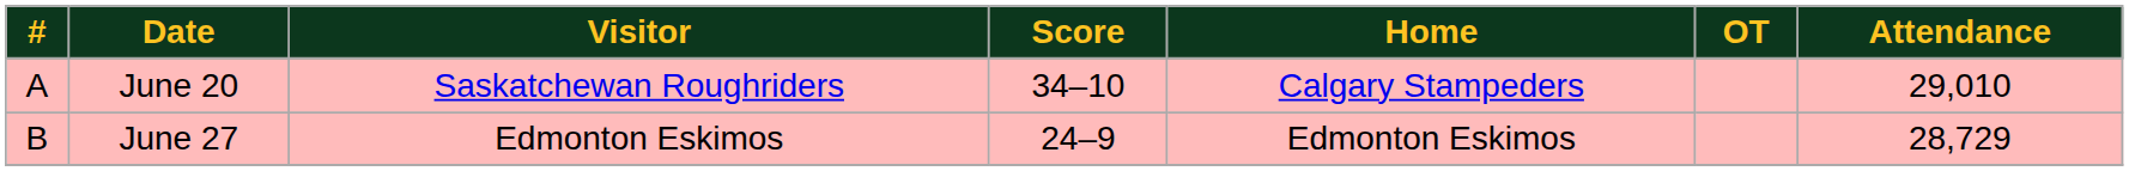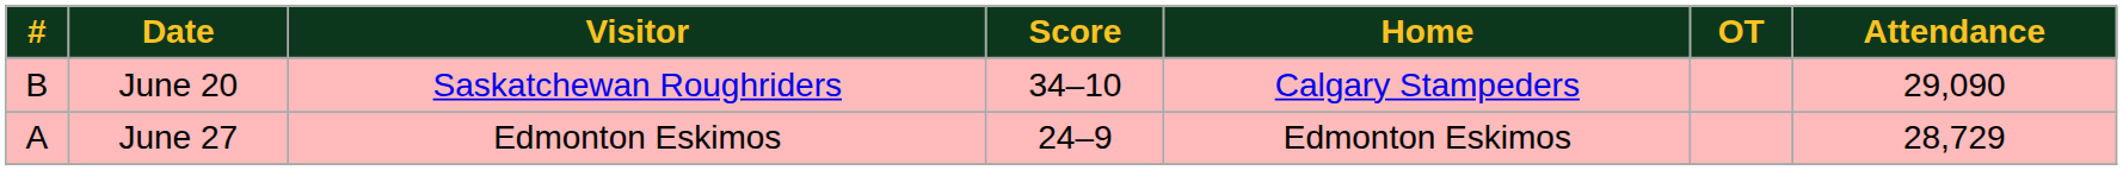June 20 | #: A -> B
June 20 | Attendance: 29,010 -> 29,090
June 27 | #: B -> A
